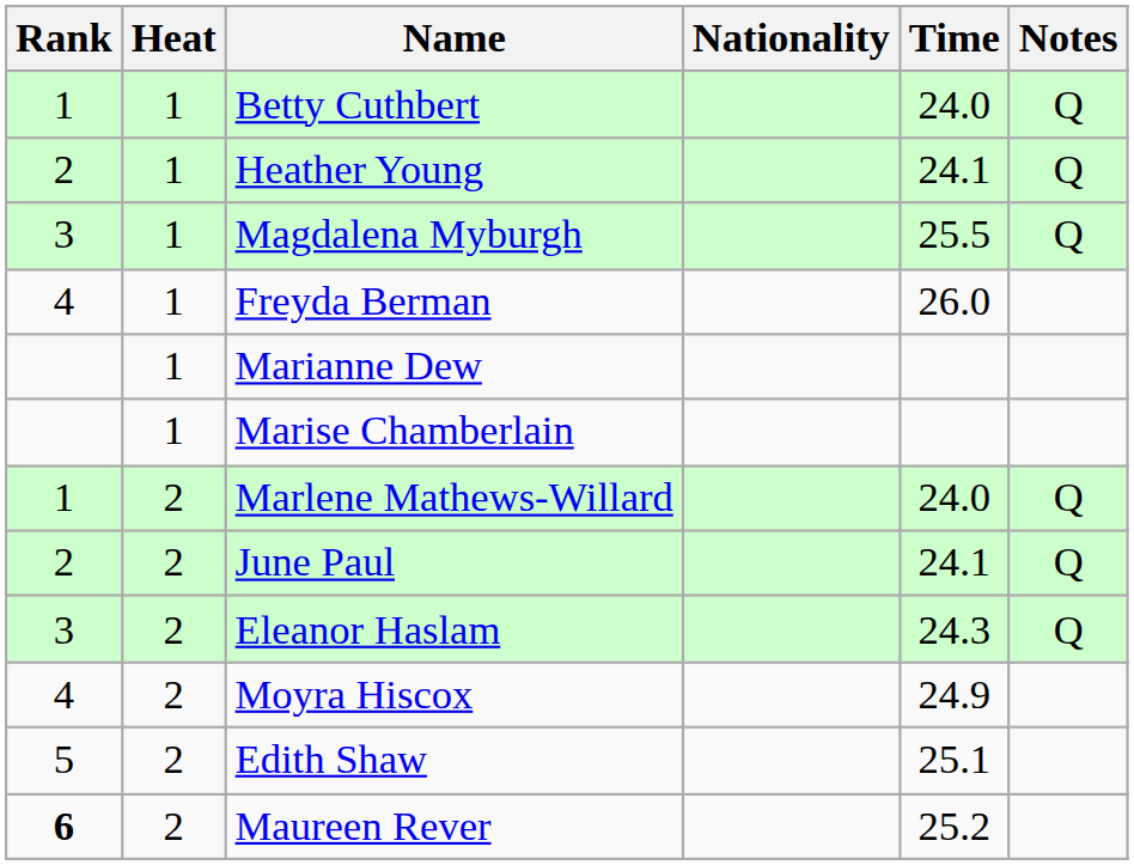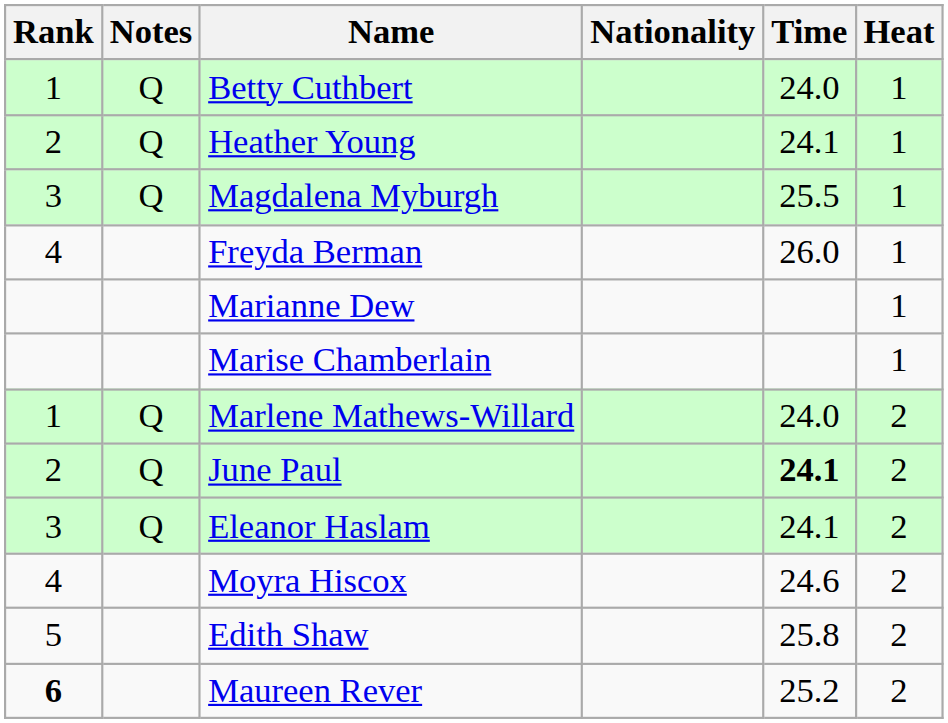columns swapped: Heat <-> Notes
June Paul | Time: normal -> bold
Eleanor Haslam | Time: 24.3 -> 24.1
Moyra Hiscox | Time: 24.9 -> 24.6
Edith Shaw | Time: 25.1 -> 25.8
